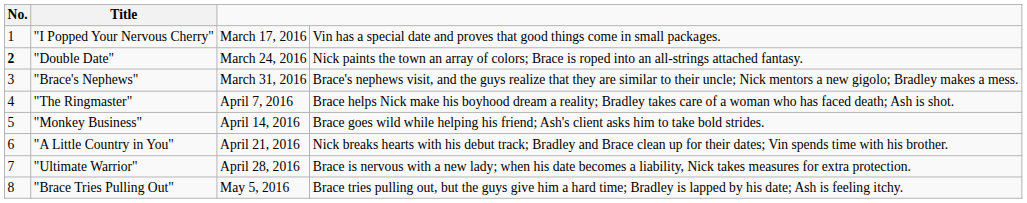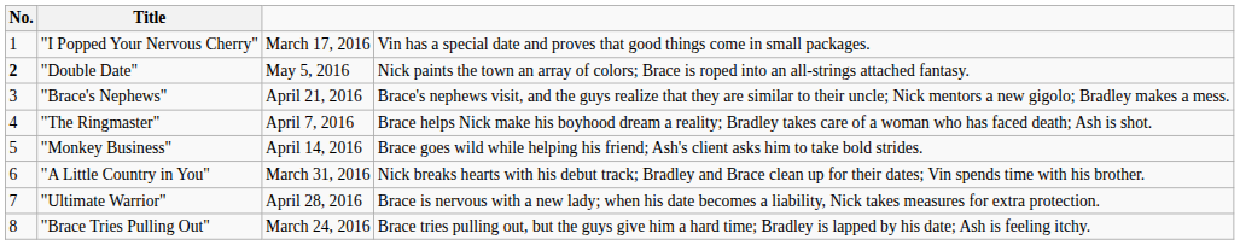"Double Date" | column 3: March 24, 2016 -> May 5, 2016
"Brace's Nephews" | column 3: March 31, 2016 -> April 21, 2016
"A Little Country in You" | column 3: April 21, 2016 -> March 31, 2016
"Brace Tries Pulling Out" | column 3: May 5, 2016 -> March 24, 2016
